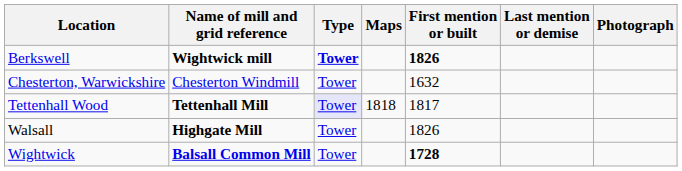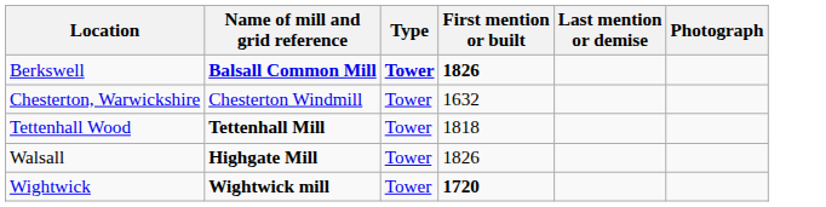- column: Maps | 1818
Berkswell | Name of mill and grid reference: Wightwick mill -> Balsall Common Mill
Tettenhall Wood | Type: lavender background -> no background
Tettenhall Wood | First mention or built: 1817 -> 1818
Wightwick | Name of mill and grid reference: Balsall Common Mill -> Wightwick mill
Wightwick | First mention or built: 1728 -> 1720
